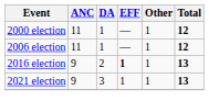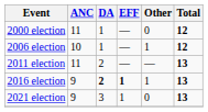2000 election | Other: 1 -> 0
2006 election | ANC: 11 -> 10
+ row: 2011 election | 11 | 2 | — | — | 13
2016 election | DA: normal -> bold
2021 election | Other: 1 -> 0
